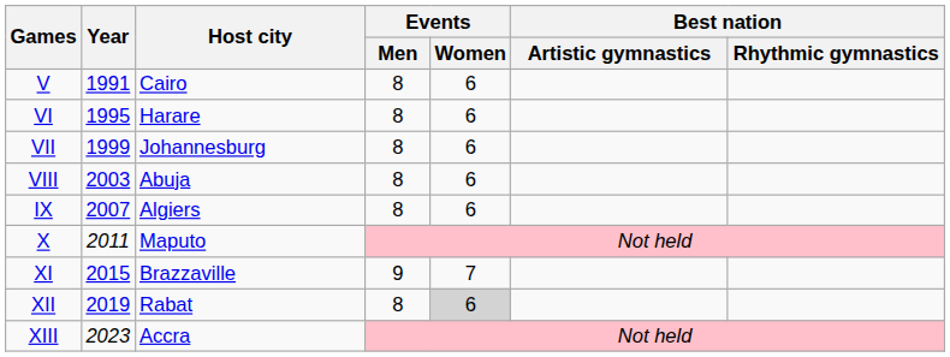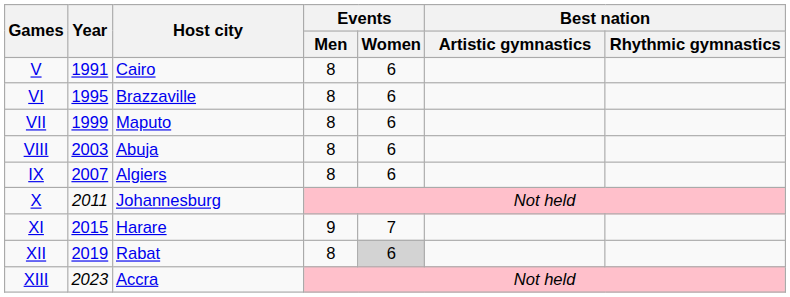VI | Host city: Harare -> Brazzaville
VII | Host city: Johannesburg -> Maputo
X | Host city: Maputo -> Johannesburg
XI | Host city: Brazzaville -> Harare
